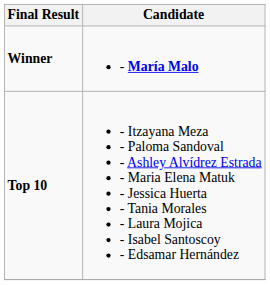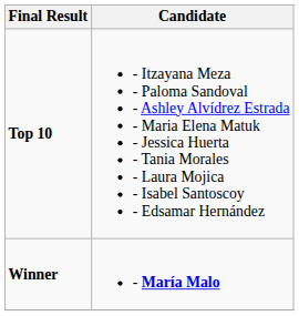rows swapped: Winner <-> Top 10
